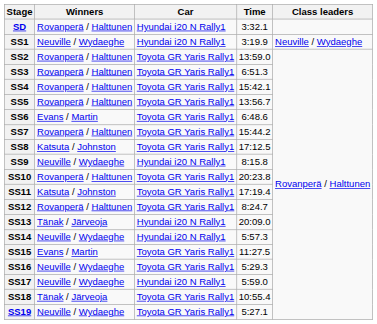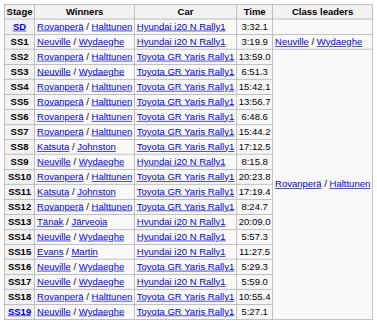SS3 | Winners: Rovanperä / Halttunen -> Neuville / Wydaeghe
SS6 | Winners: Evans / Martin -> Rovanperä / Halttunen
SS15 | Car: Toyota GR Yaris Rally1 -> Hyundai i20 N Rally1
SS18 | Winners: Tänak / Järveoja -> Rovanperä / Halttunen
